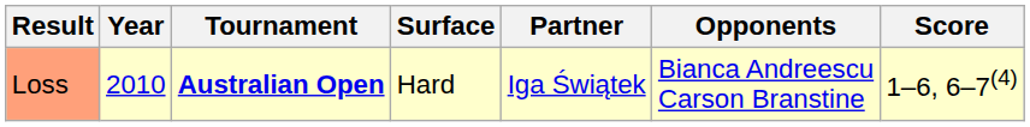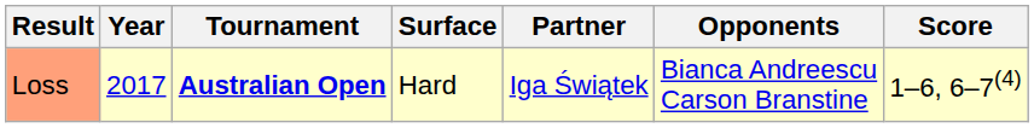Loss | Year: 2010 -> 2017
